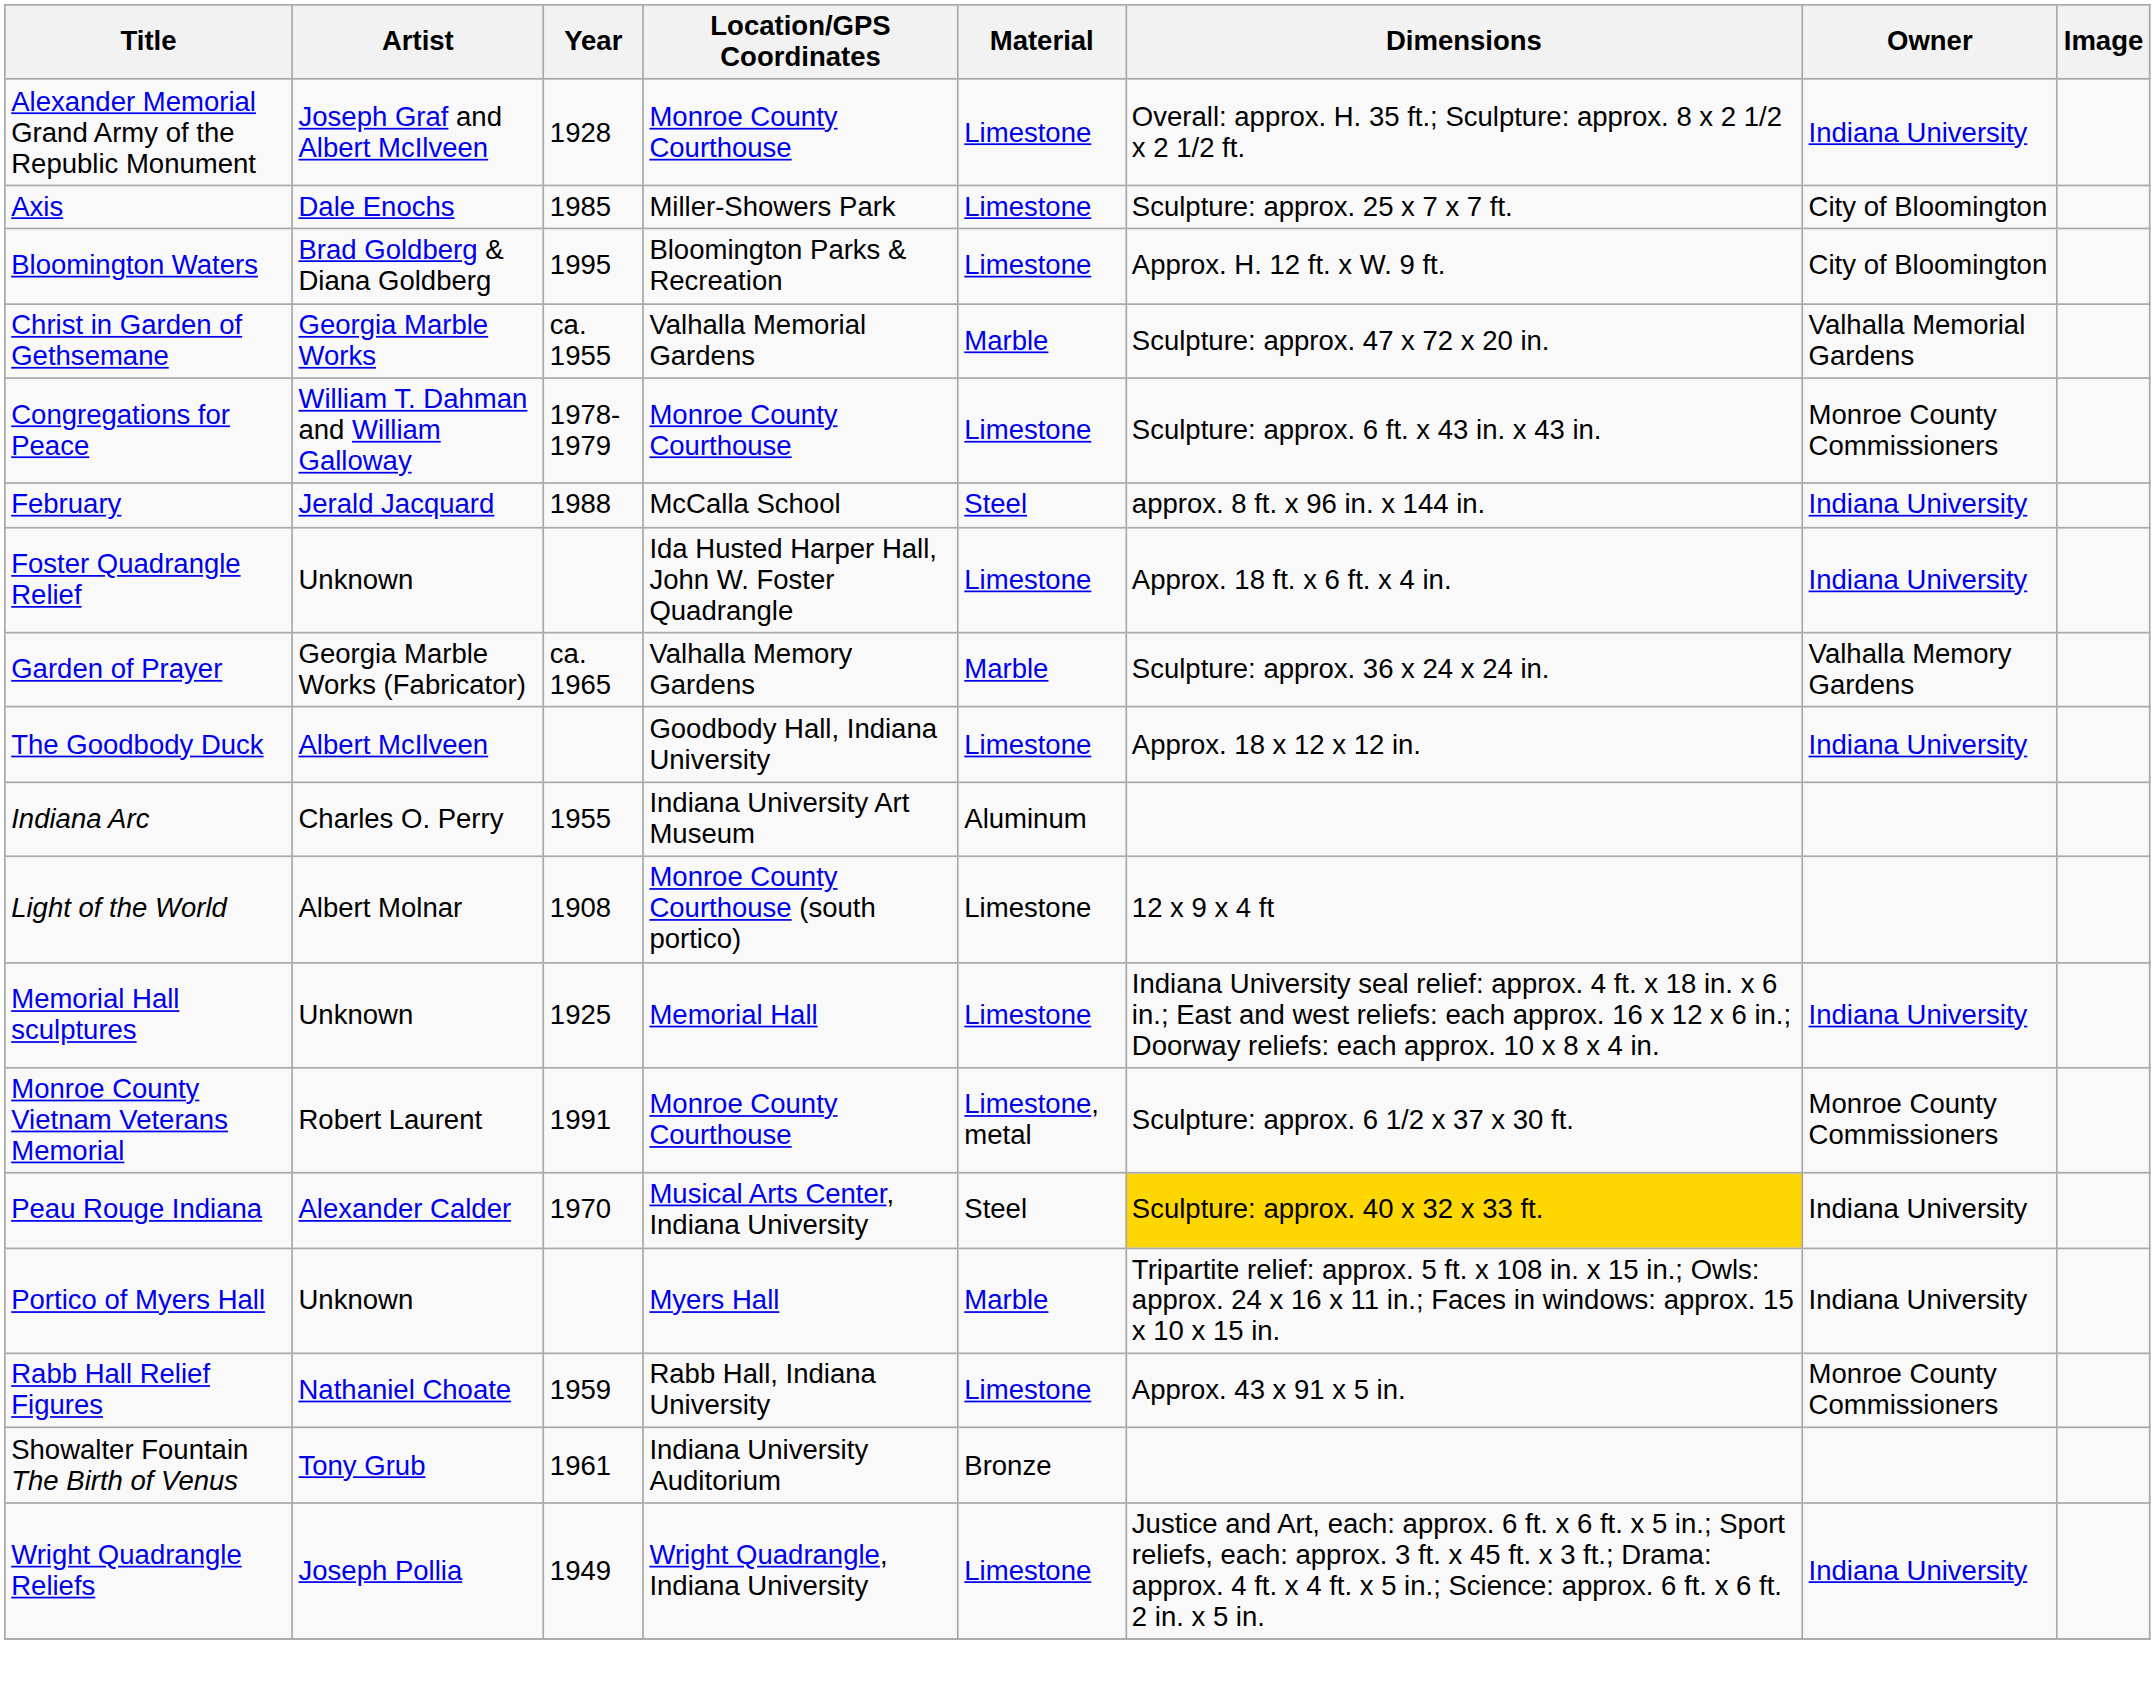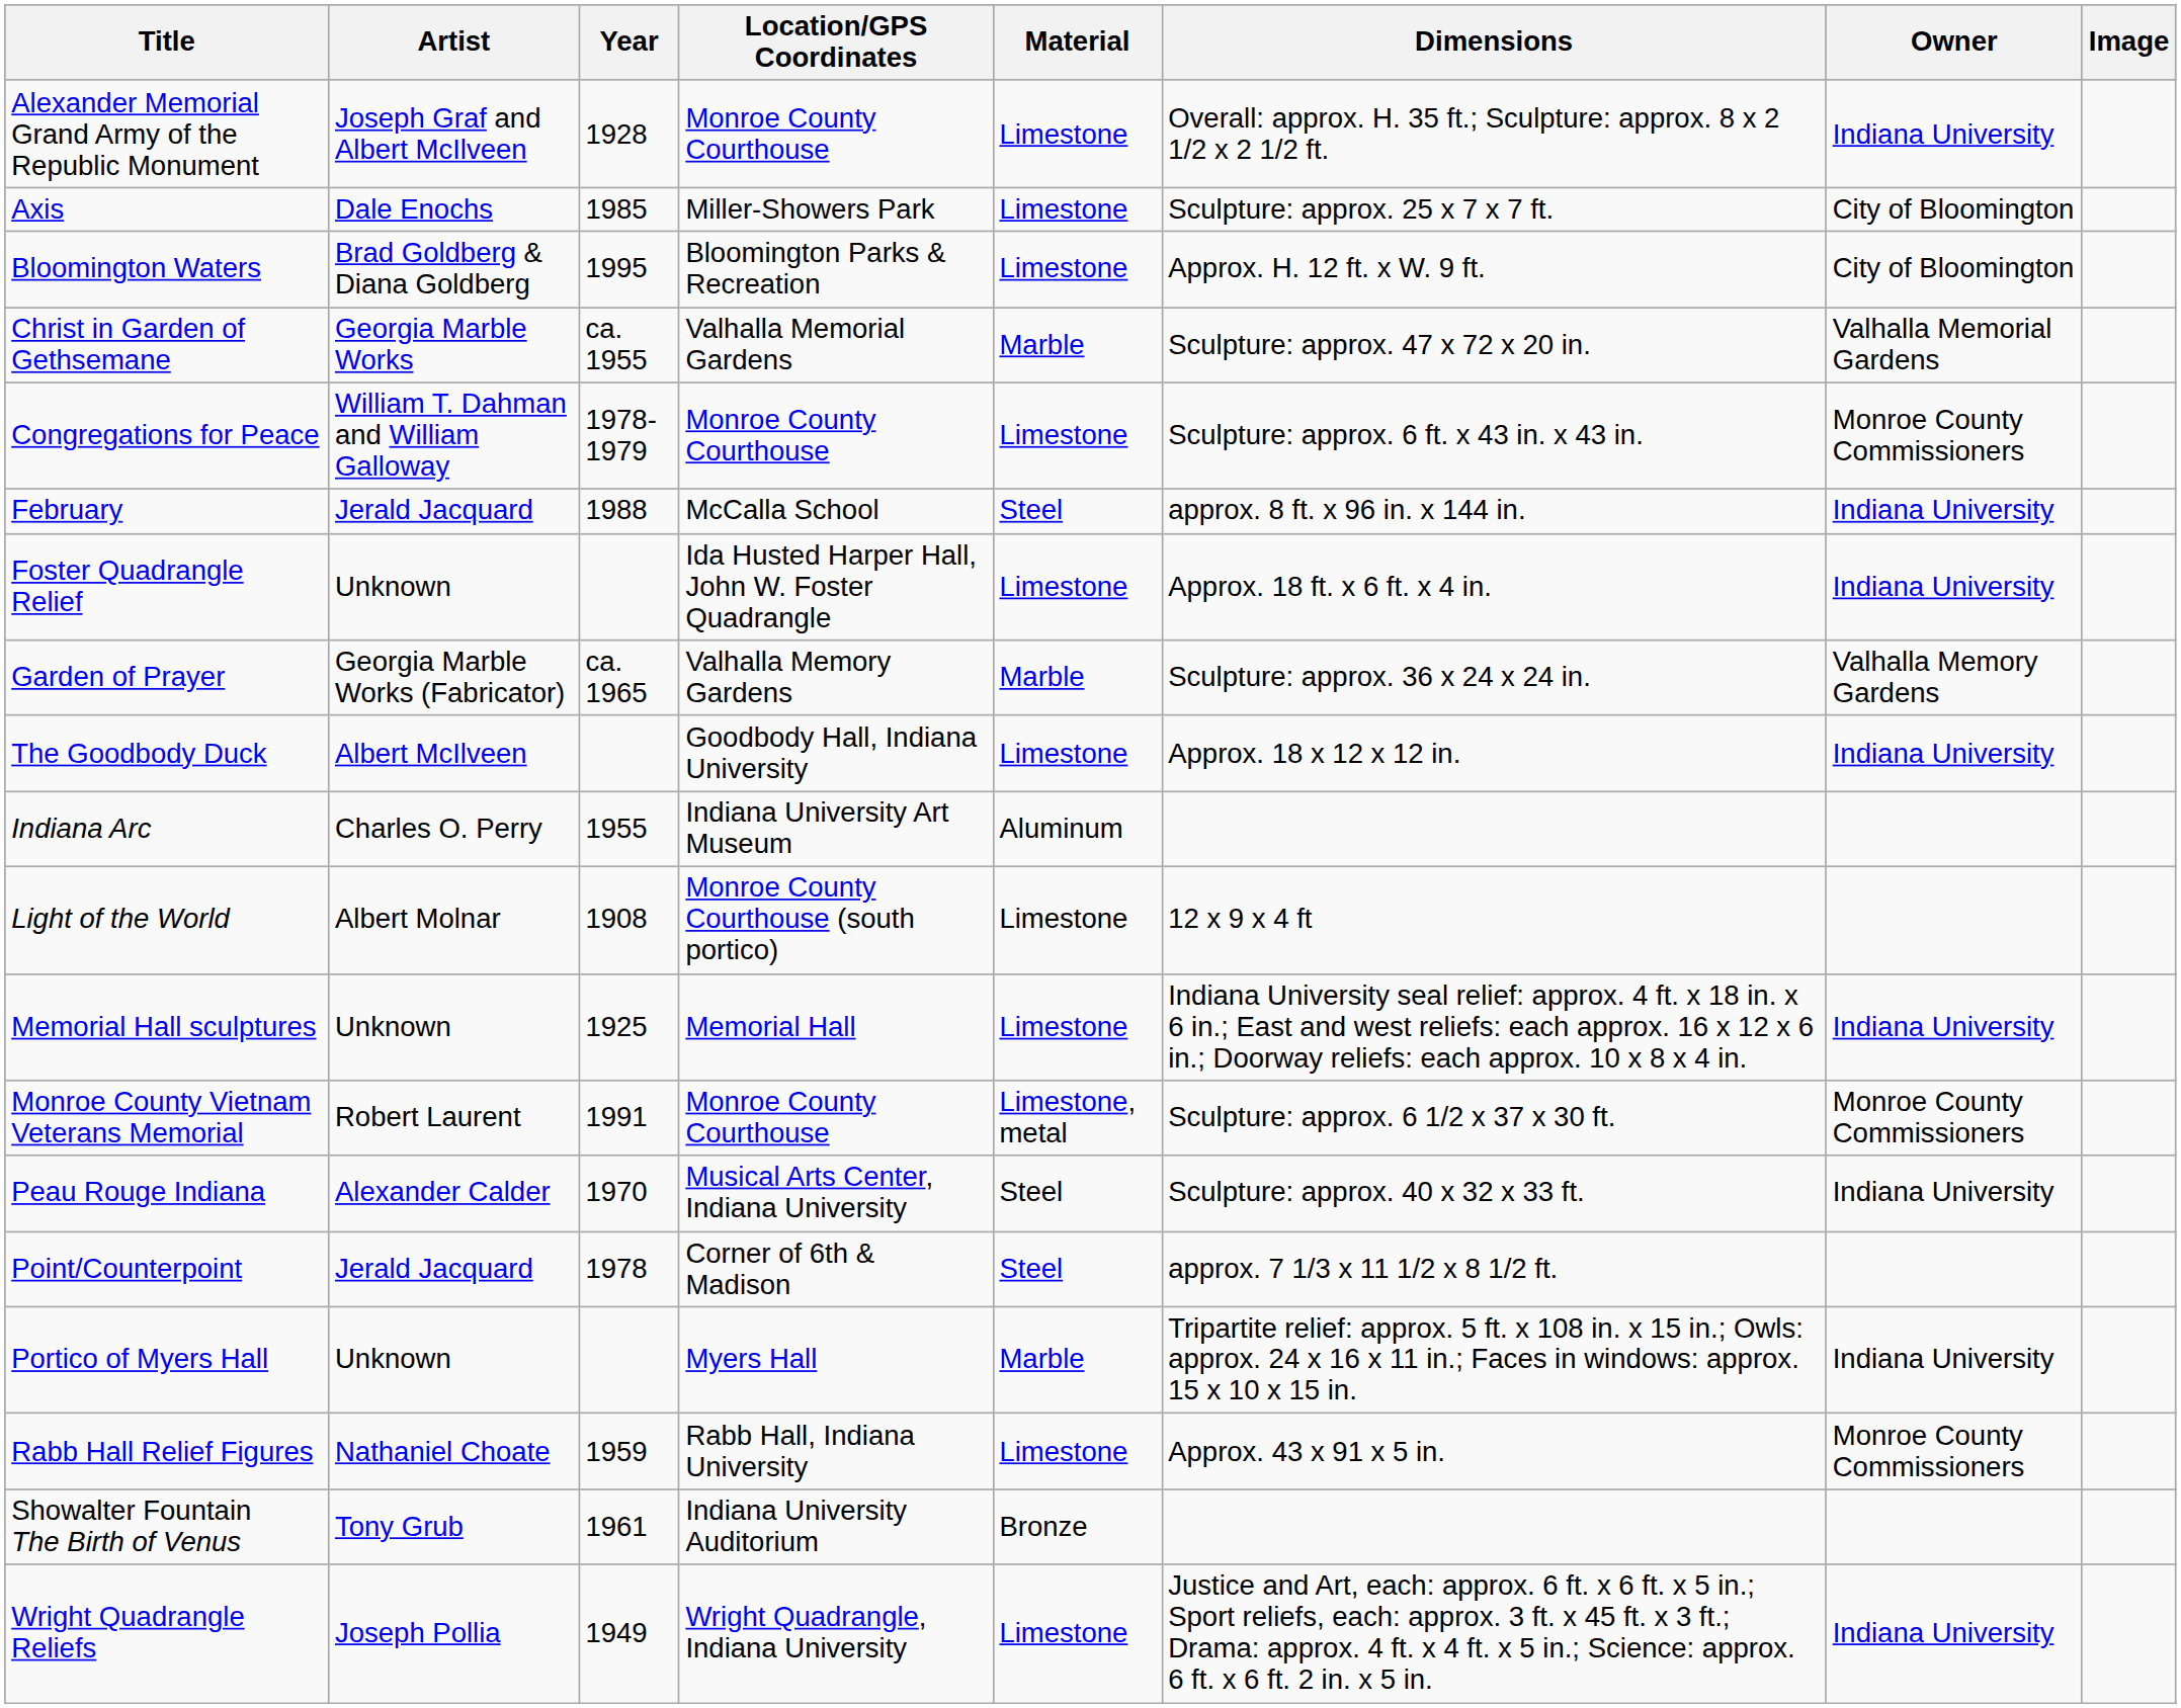Peau Rouge Indiana | Dimensions: gold background -> no background
+ row: Point/Counterpoint | Jerald Jacquard | 1978 | Corner of 6th & Madison | Steel | approx. 7 1/3 x 11 1/2 x 8 1/2 ft.
